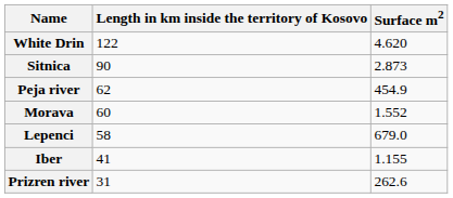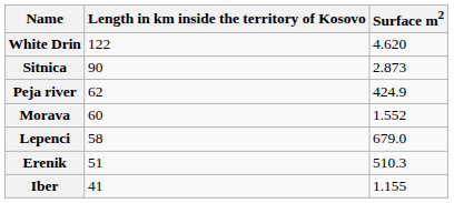Peja river | Surface m2: 454.9 -> 424.9
+ row: Erenik | 51 | 510.3
- row: Prizren river | 31 | 262.6
